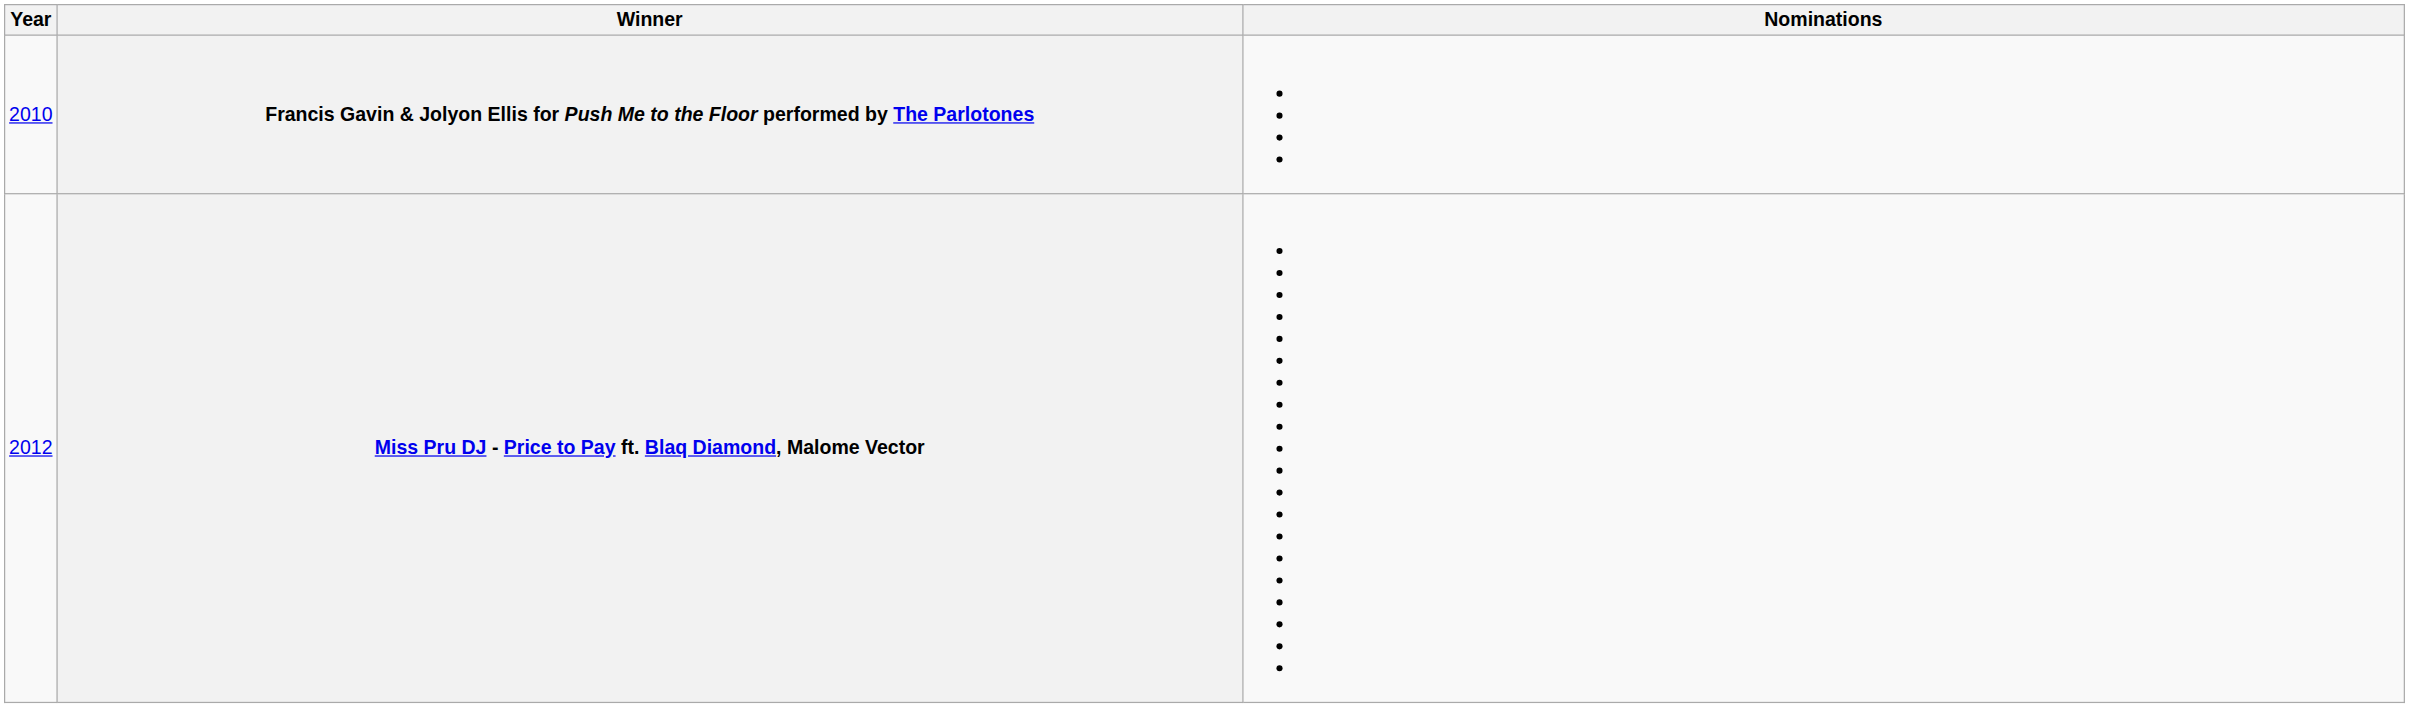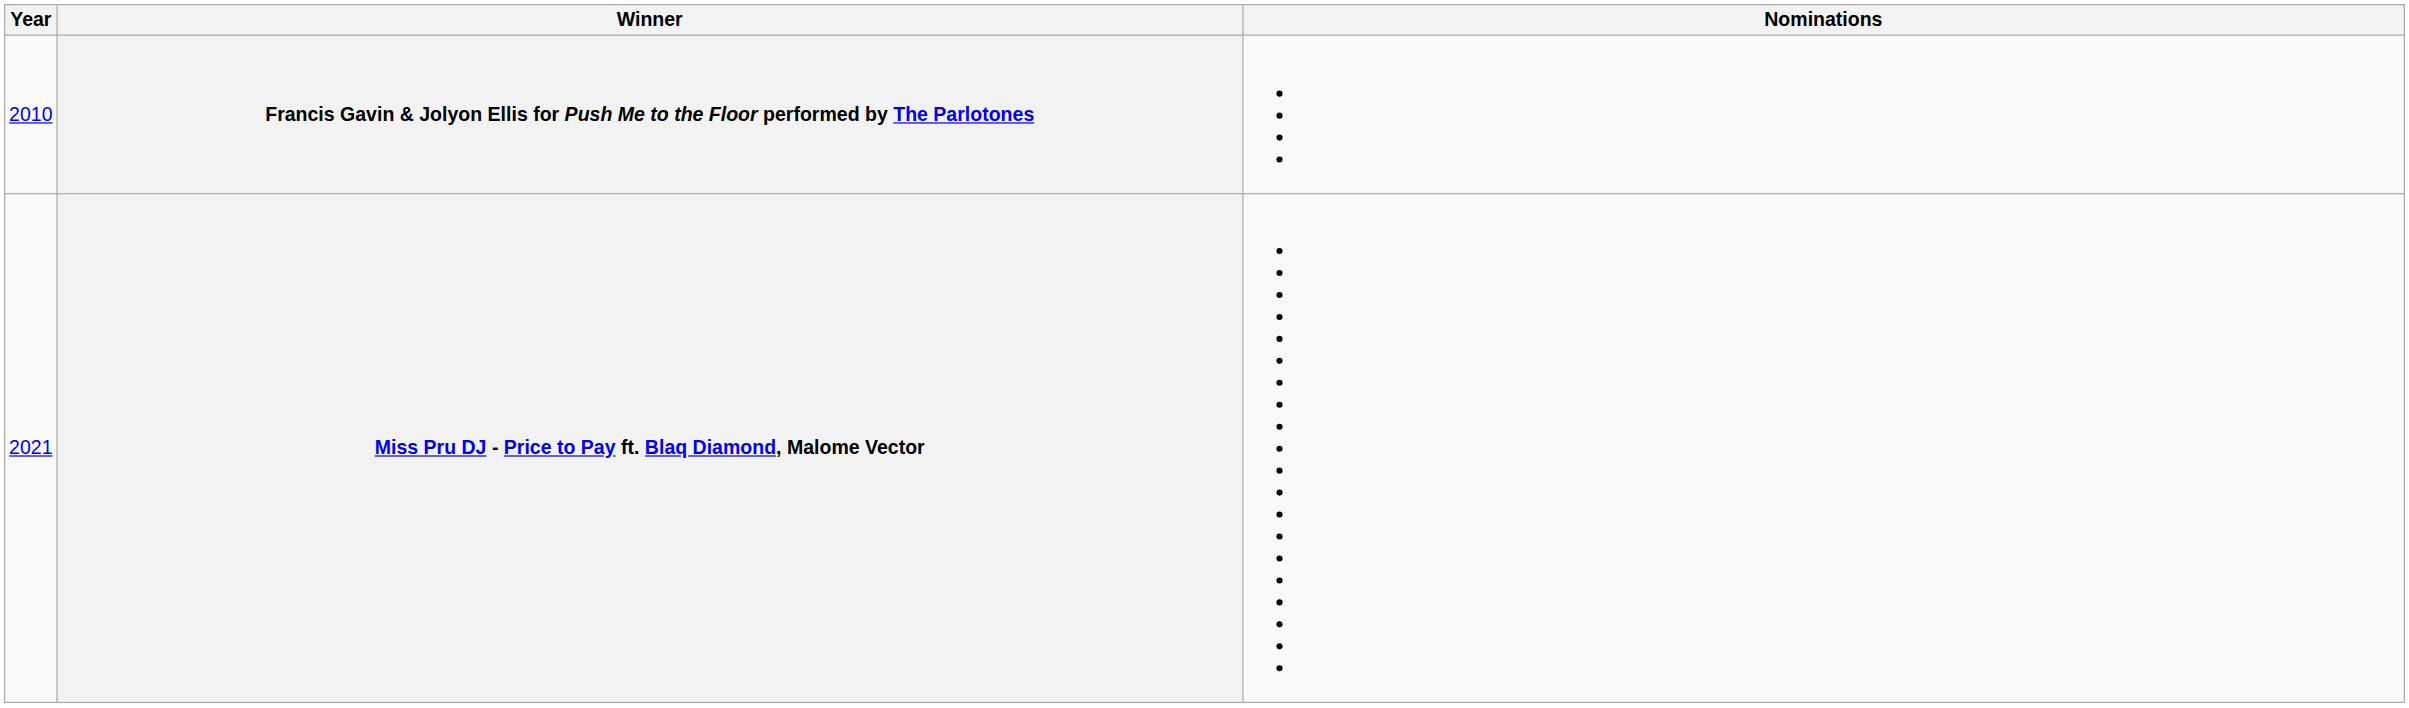Miss Pru DJ - Price to Pay ft. Blaq Diamond, Malome Vector | Year: 2012 -> 2021
